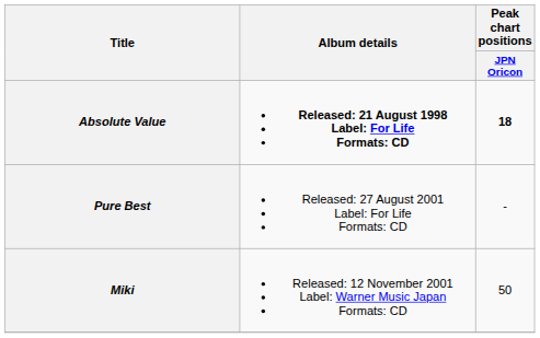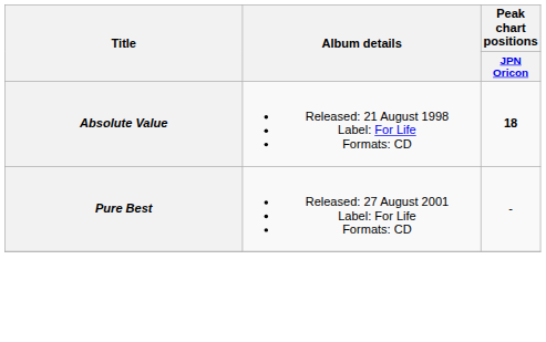Absolute Value | Album details: bold -> normal
- row: Miki | Released: 12 November 2001 Label: Warner Music Japan Formats: CD | 50
